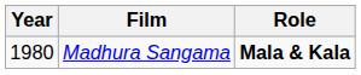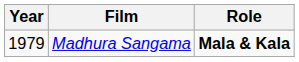Madhura Sangama | Year: 1980 -> 1979
